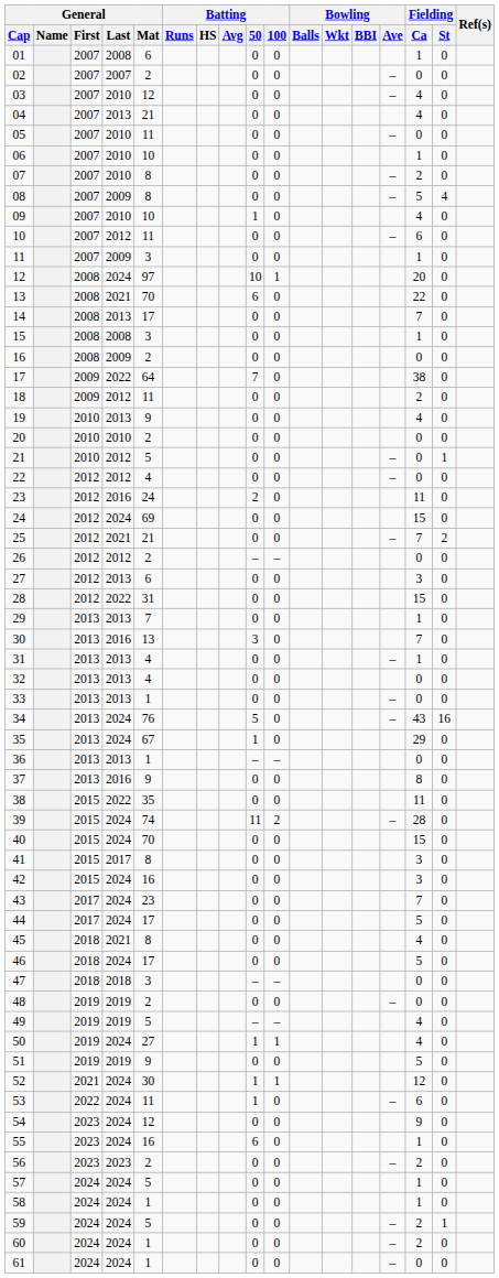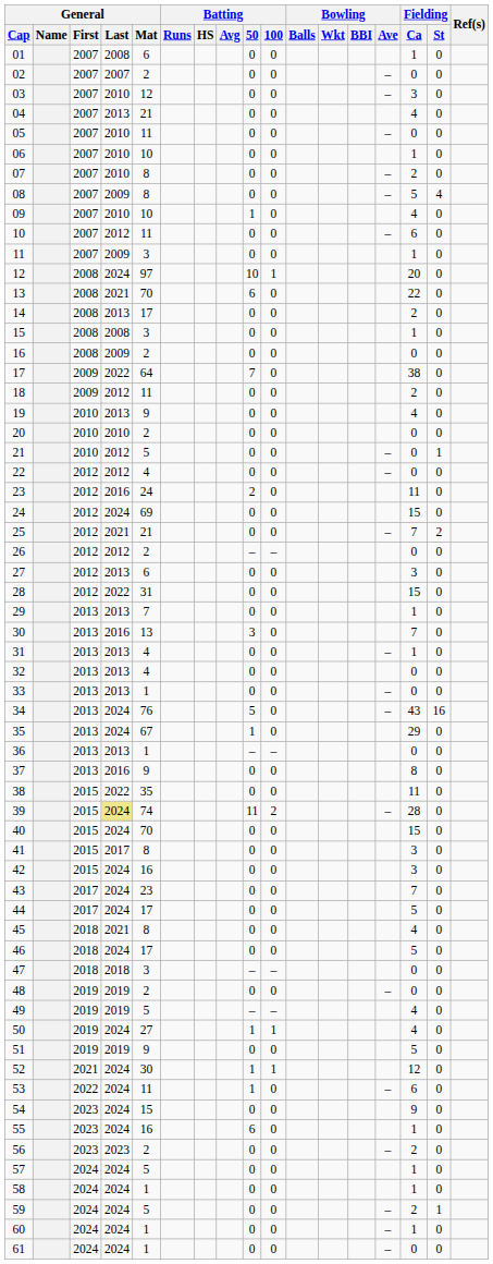03 | Fielding / Ca: 4 -> 3
14 | Fielding / Ca: 7 -> 2
39 | General / Last: no background -> khaki background
54 | General / Mat: 12 -> 15
60 | Fielding / Ca: 2 -> 1
